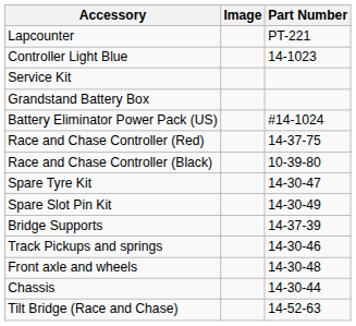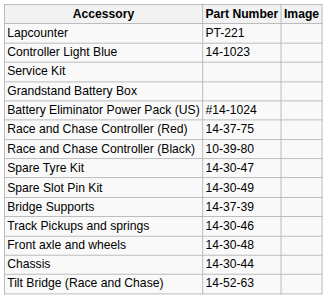columns swapped: Part Number <-> Image
